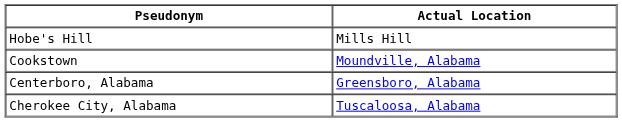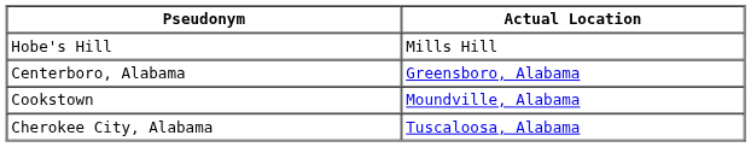rows swapped: Cookstown <-> Centerboro, Alabama
